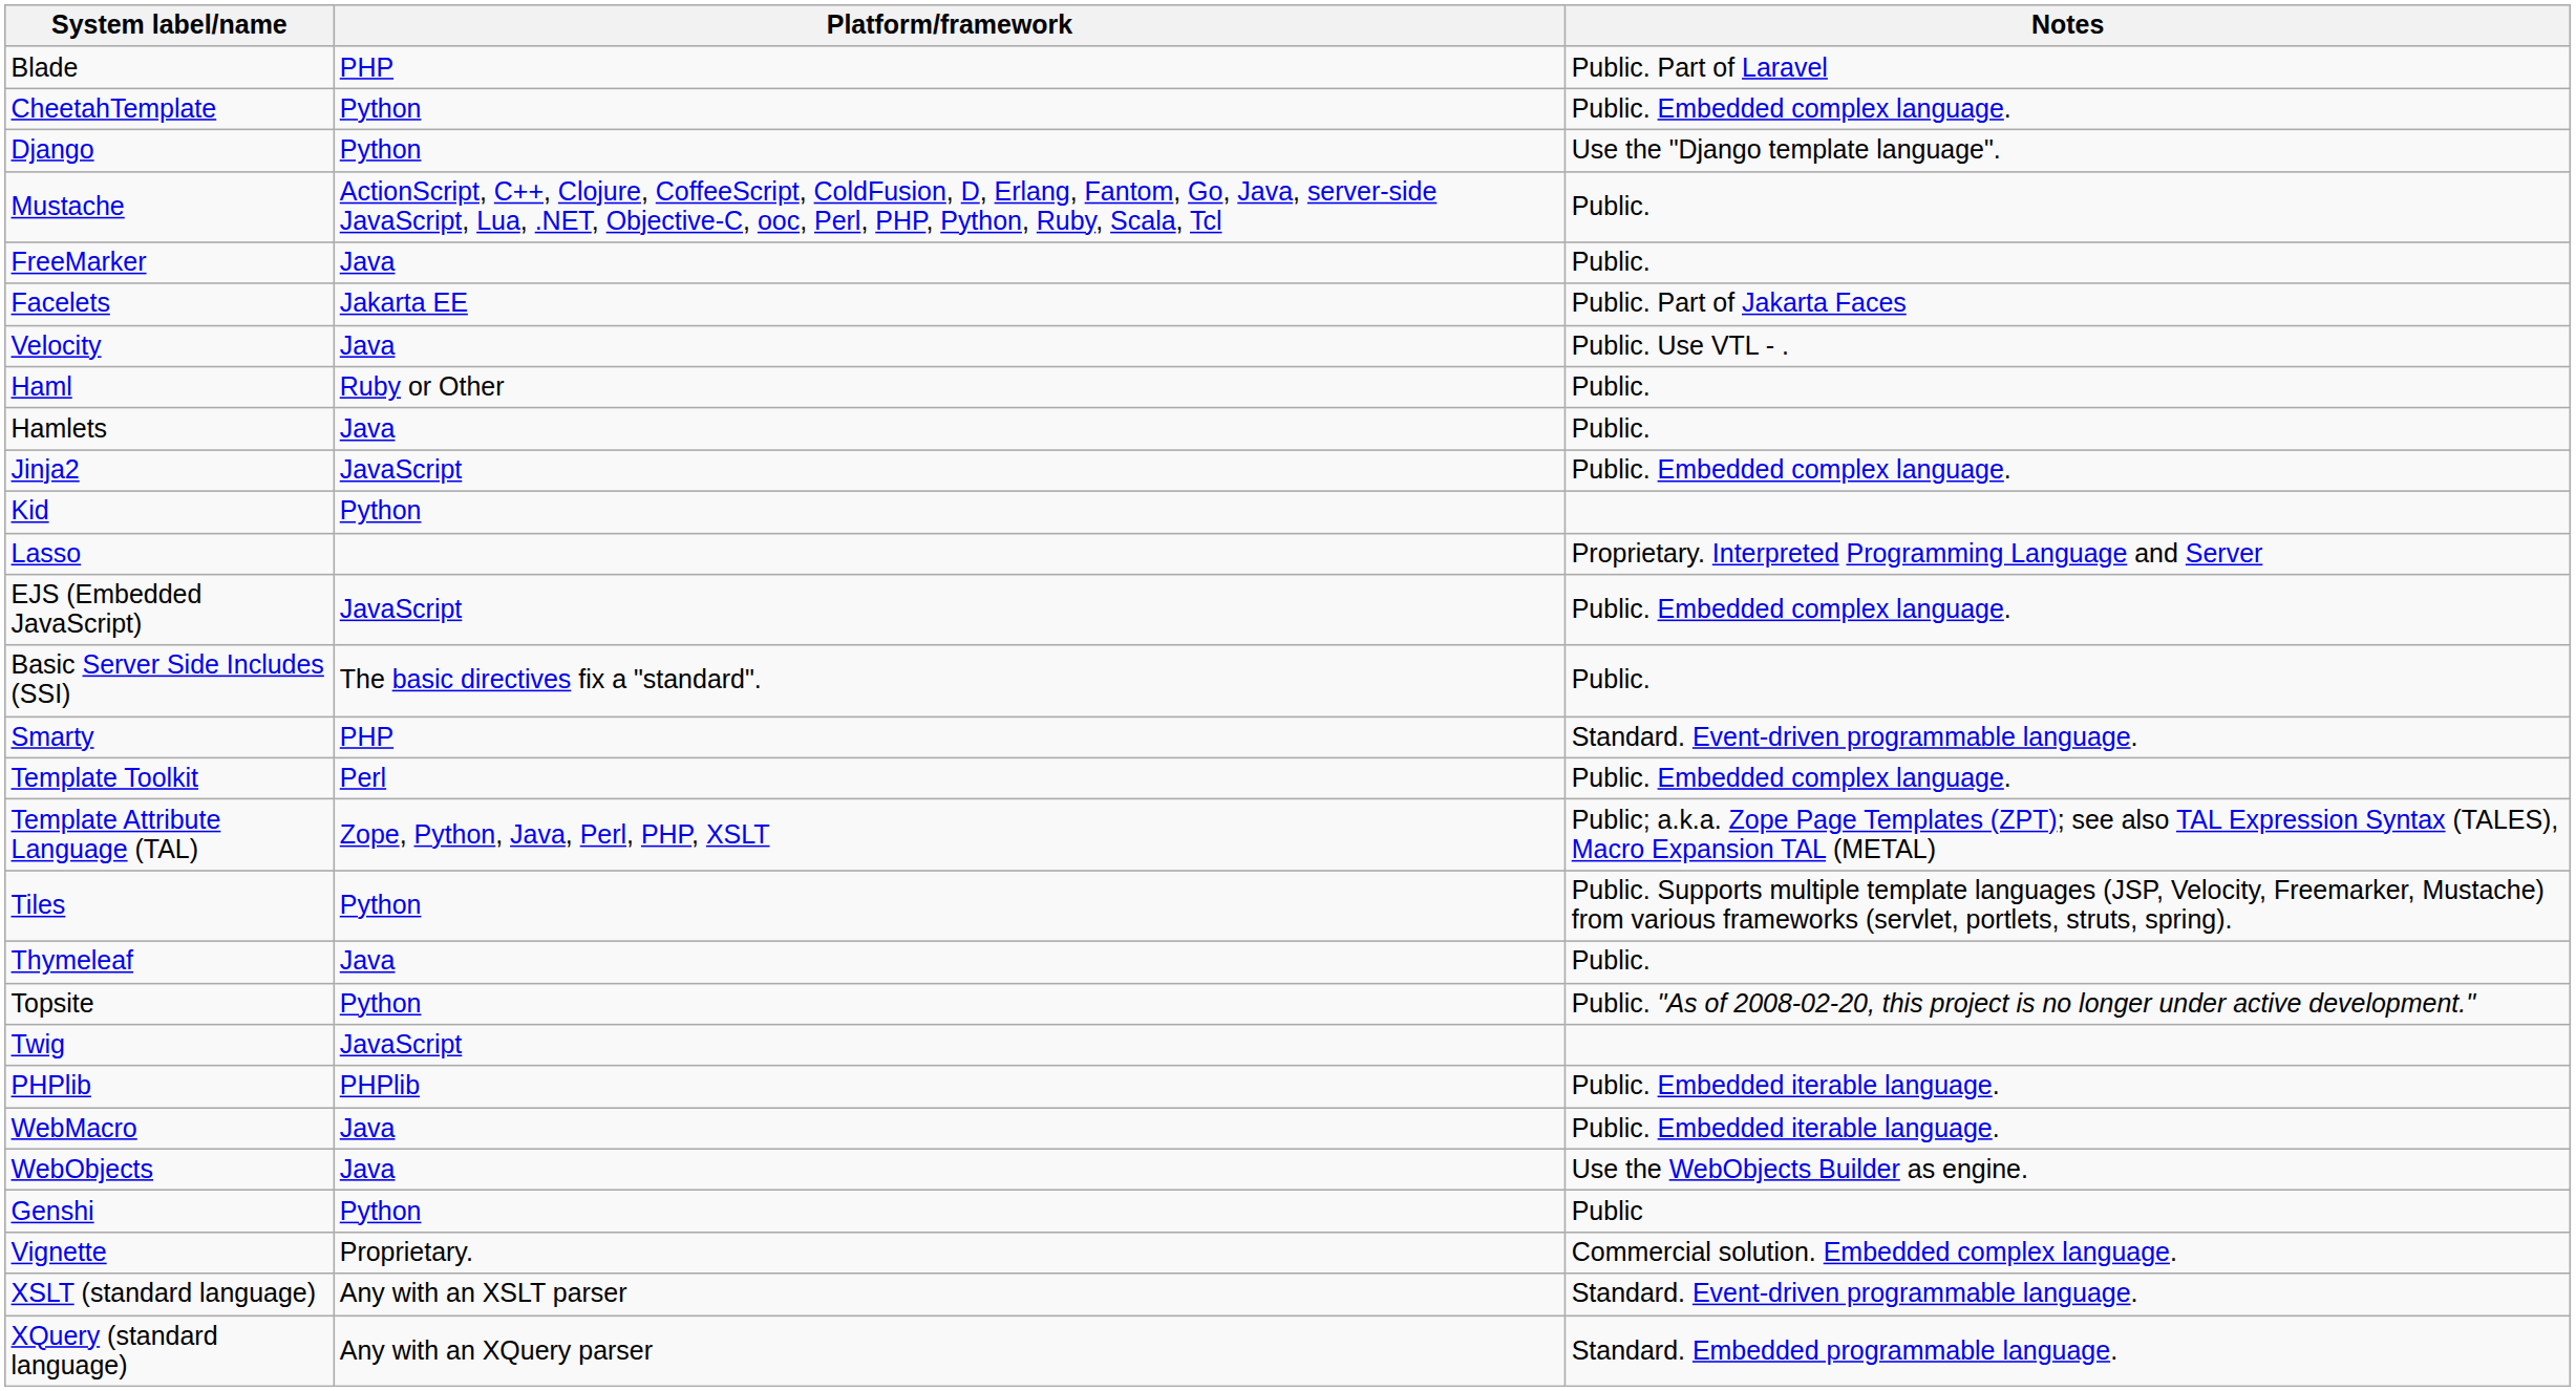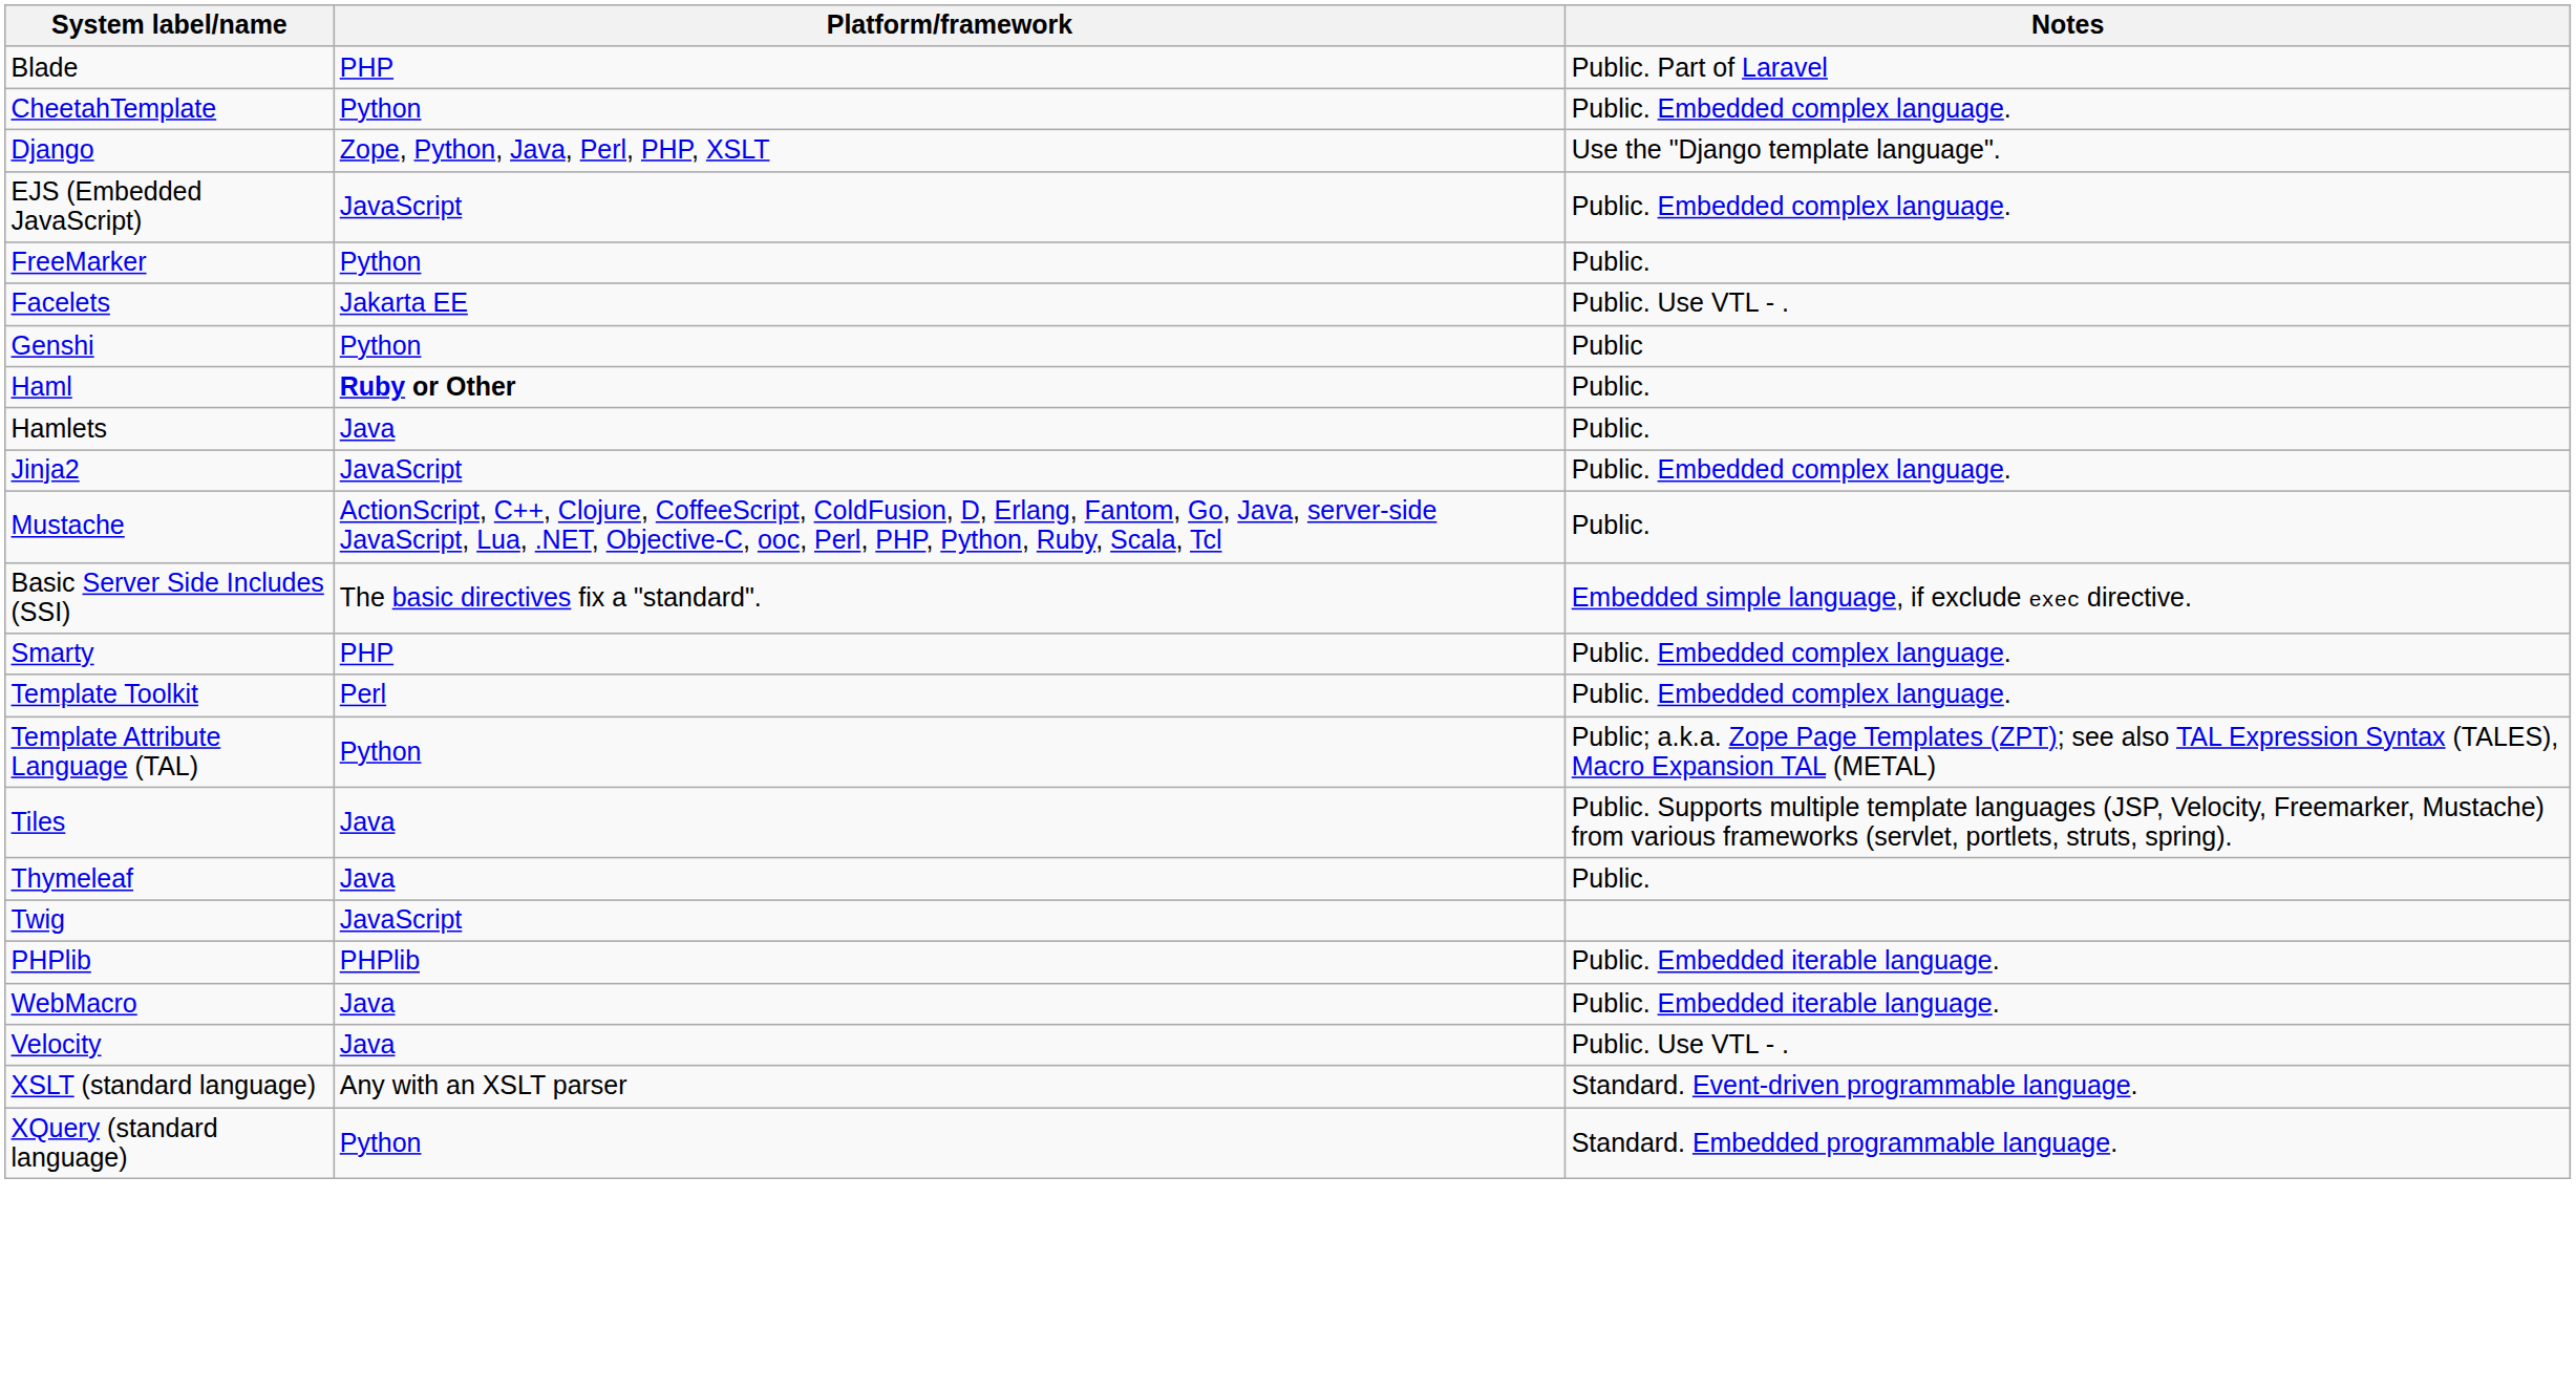Django | Platform/framework: Python -> Zope, Python, Java, Perl, PHP, XSLT
rows swapped: EJS (Embedded JavaScript) <-> Mustache
FreeMarker | Platform/framework: Java -> Python
Facelets | Notes: Public. Part of Jakarta Faces -> Public. Use VTL - .
rows swapped: Genshi <-> Velocity
Haml | Platform/framework: normal -> bold
- row: Kid | Python
- row: Lasso | Proprietary. Interpreted Programming Language and Server
Basic Server Side Includes (SSI) | Notes: Public. -> Embedded simple language, if exclude exec directive.
Smarty | Notes: Standard. Event-driven programmable language. -> Public. Embedded complex language.
Template Attribute Language (TAL) | Platform/framework: Zope, Python, Java, Perl, PHP, XSLT -> Python
Tiles | Platform/framework: Python -> Java
- row: Topsite | Python | Public. "As of 2008-02-20, this project is no longer under active development."
- row: WebObjects | Java | Use the WebObjects Builder as engine.
- row: Vignette | Proprietary. | Commercial solution. Embedded complex language.
XQuery (standard language) | Platform/framework: Any with an XQuery parser -> Python
